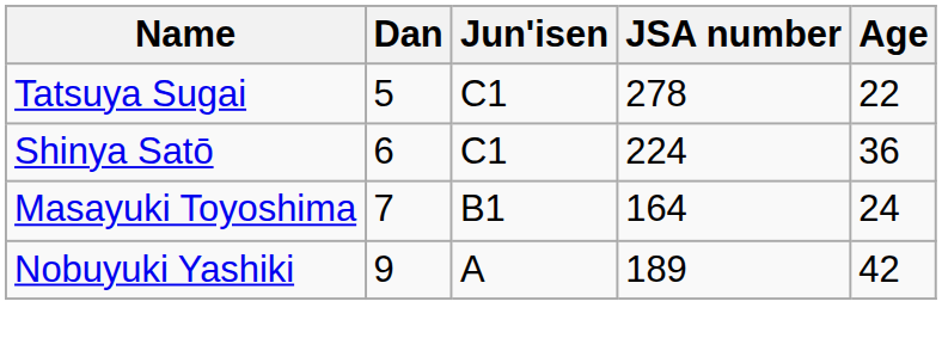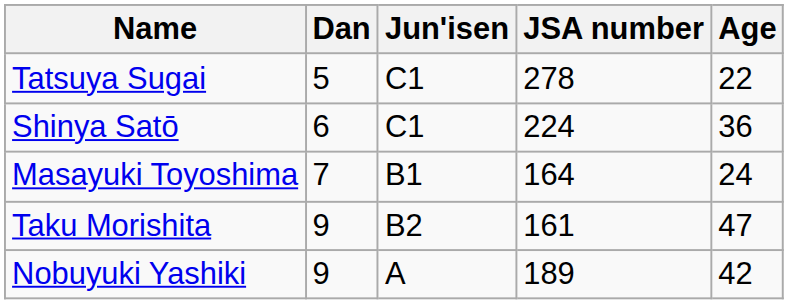+ row: Taku Morishita | 9 | B2 | 161 | 47
